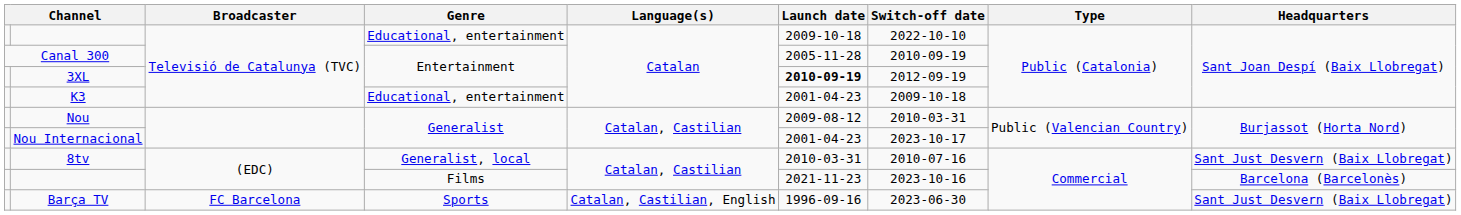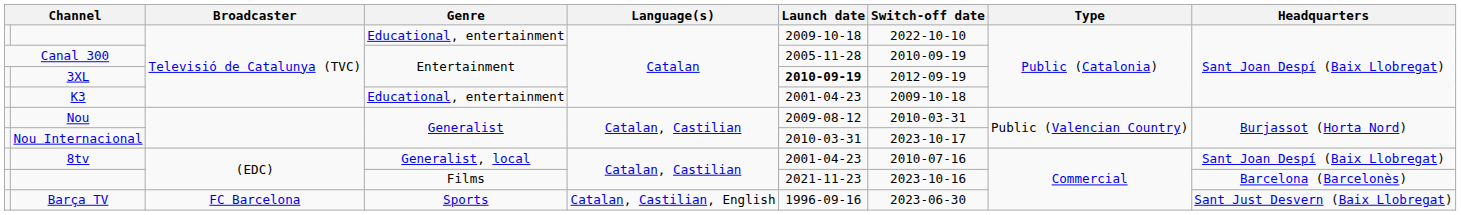Nou Internacional | Launch date: 2001-04-23 -> 2010-03-31
8tv | Launch date: 2010-03-31 -> 2001-04-23
8tv | Headquarters: Sant Just Desvern (Baix Llobregat) -> Sant Joan Despí (Baix Llobregat)
